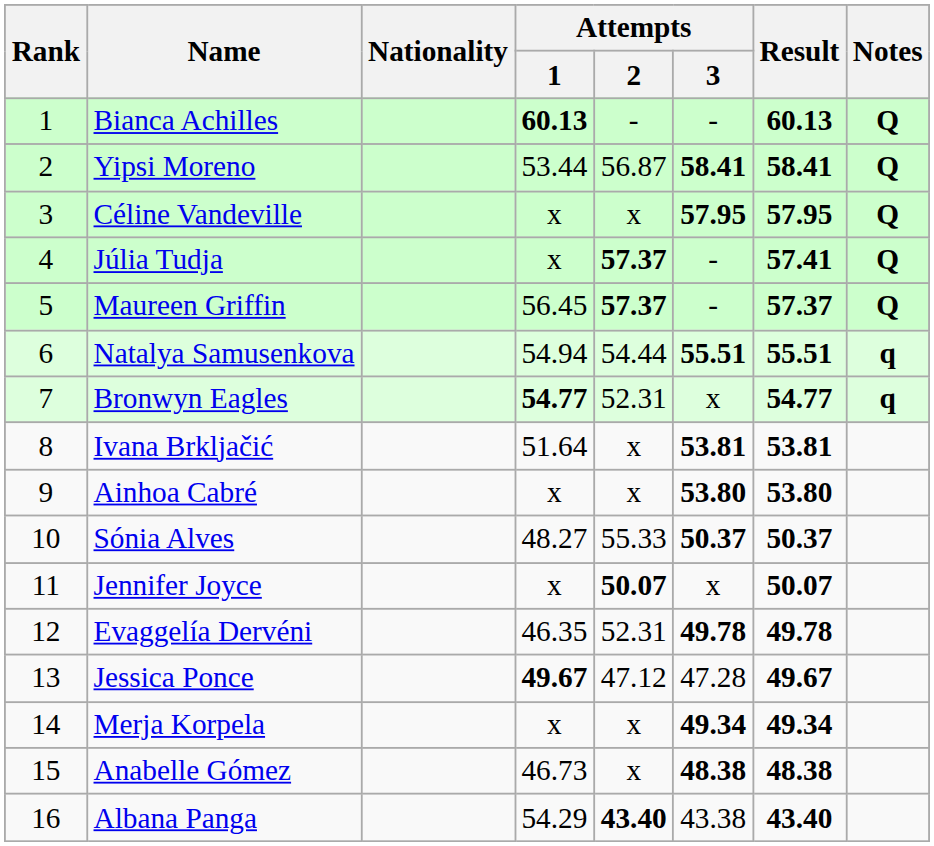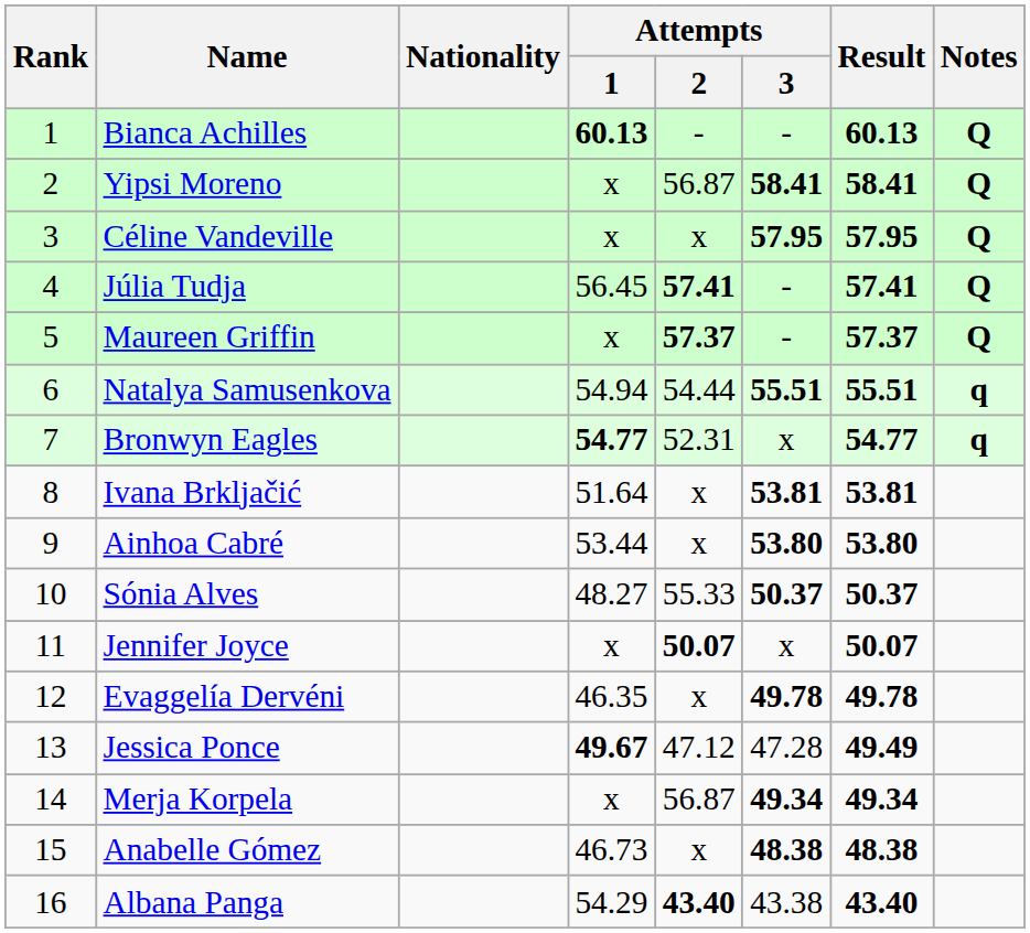Yipsi Moreno | Attempts / 1: 53.44 -> x
Júlia Tudja | Attempts / 1: x -> 56.45
Júlia Tudja | Attempts / 2: 57.37 -> 57.41
Maureen Griffin | Attempts / 1: 56.45 -> x
Ainhoa Cabré | Attempts / 1: x -> 53.44
Evaggelía Dervéni | Attempts / 2: 52.31 -> x
Jessica Ponce | Result: 49.67 -> 49.49
Merja Korpela | Attempts / 2: x -> 56.87
